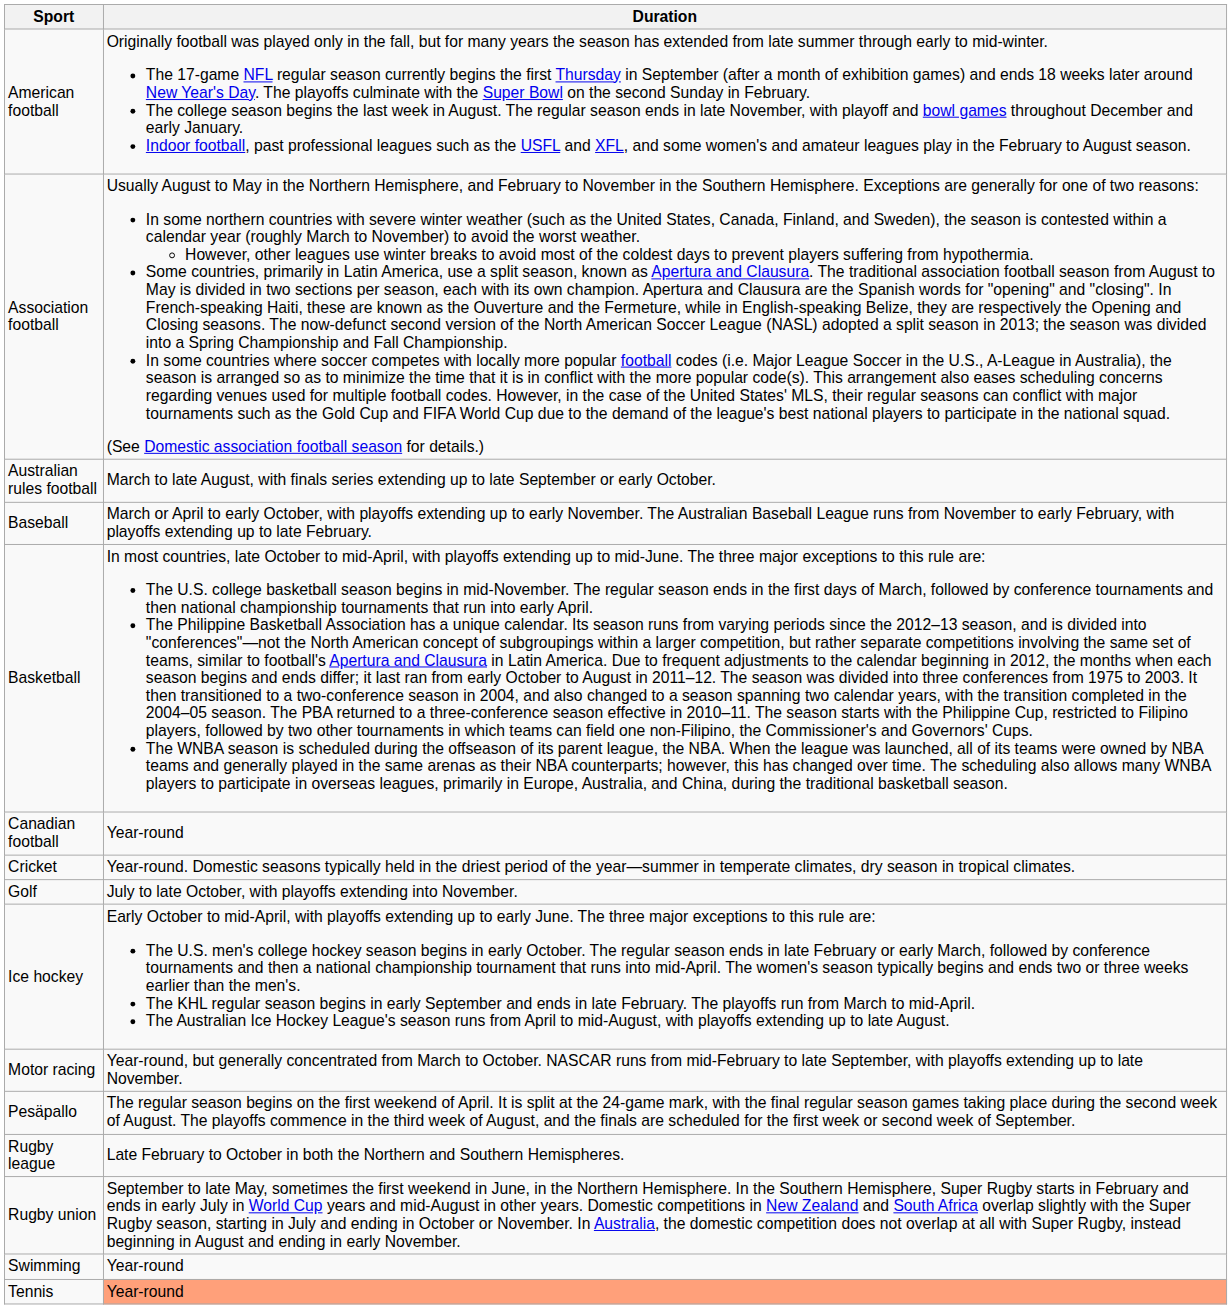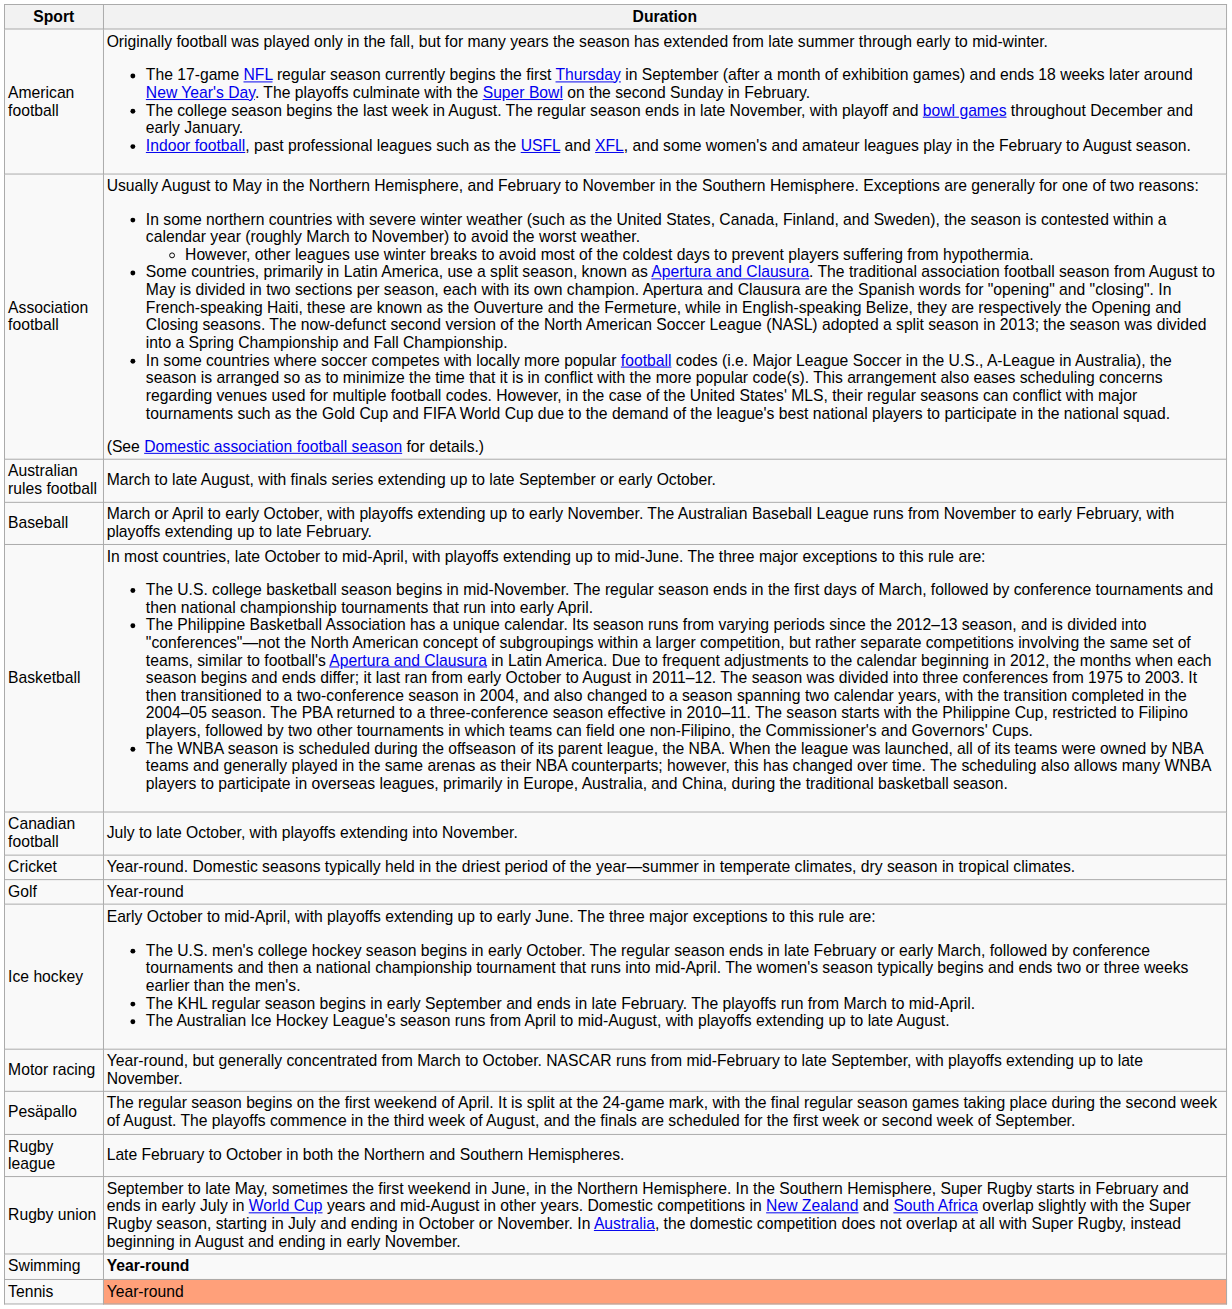Canadian football | Duration: Year-round -> July to late October, with playoffs extending into November.
Golf | Duration: July to late October, with playoffs extending into November. -> Year-round
Swimming | Duration: normal -> bold
